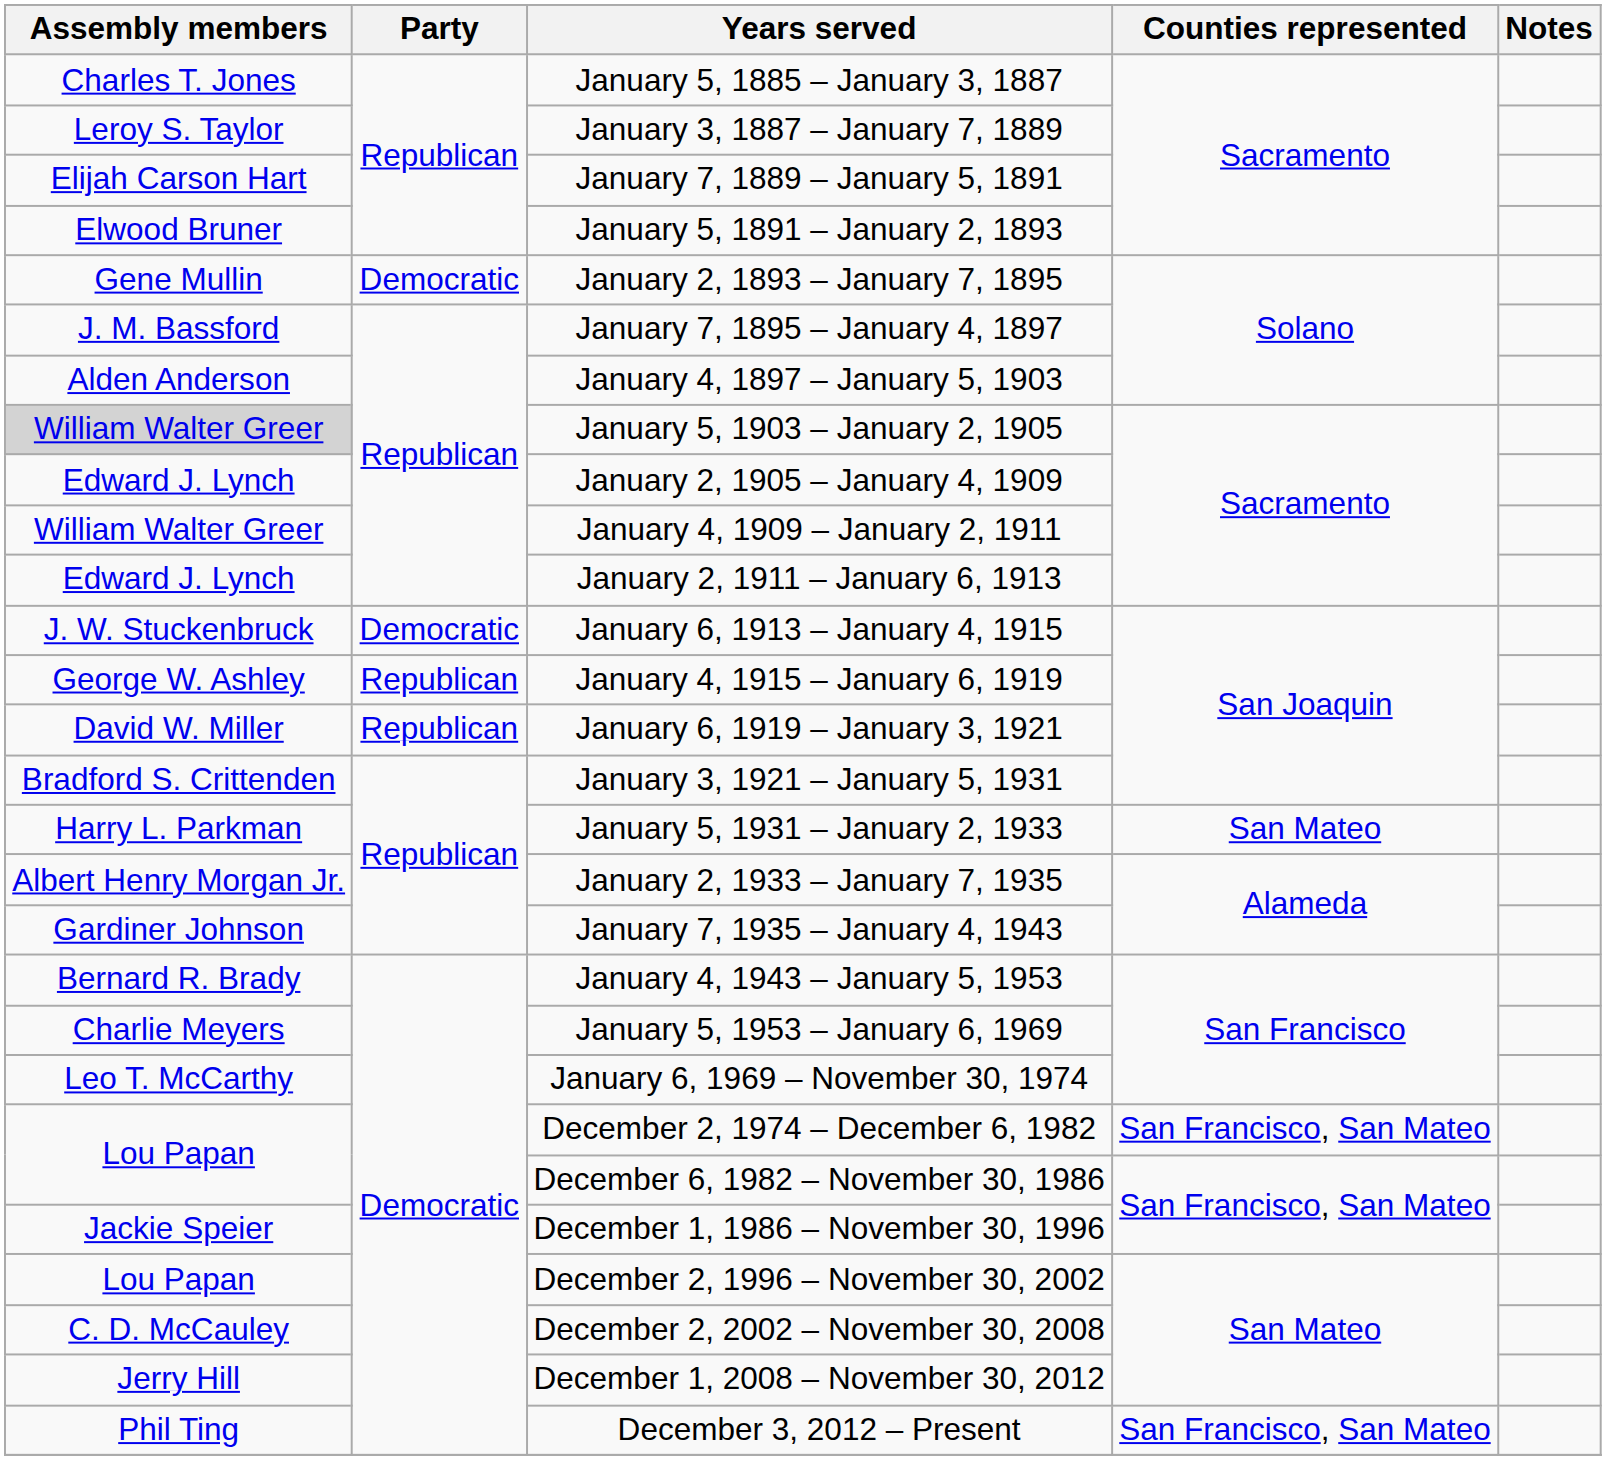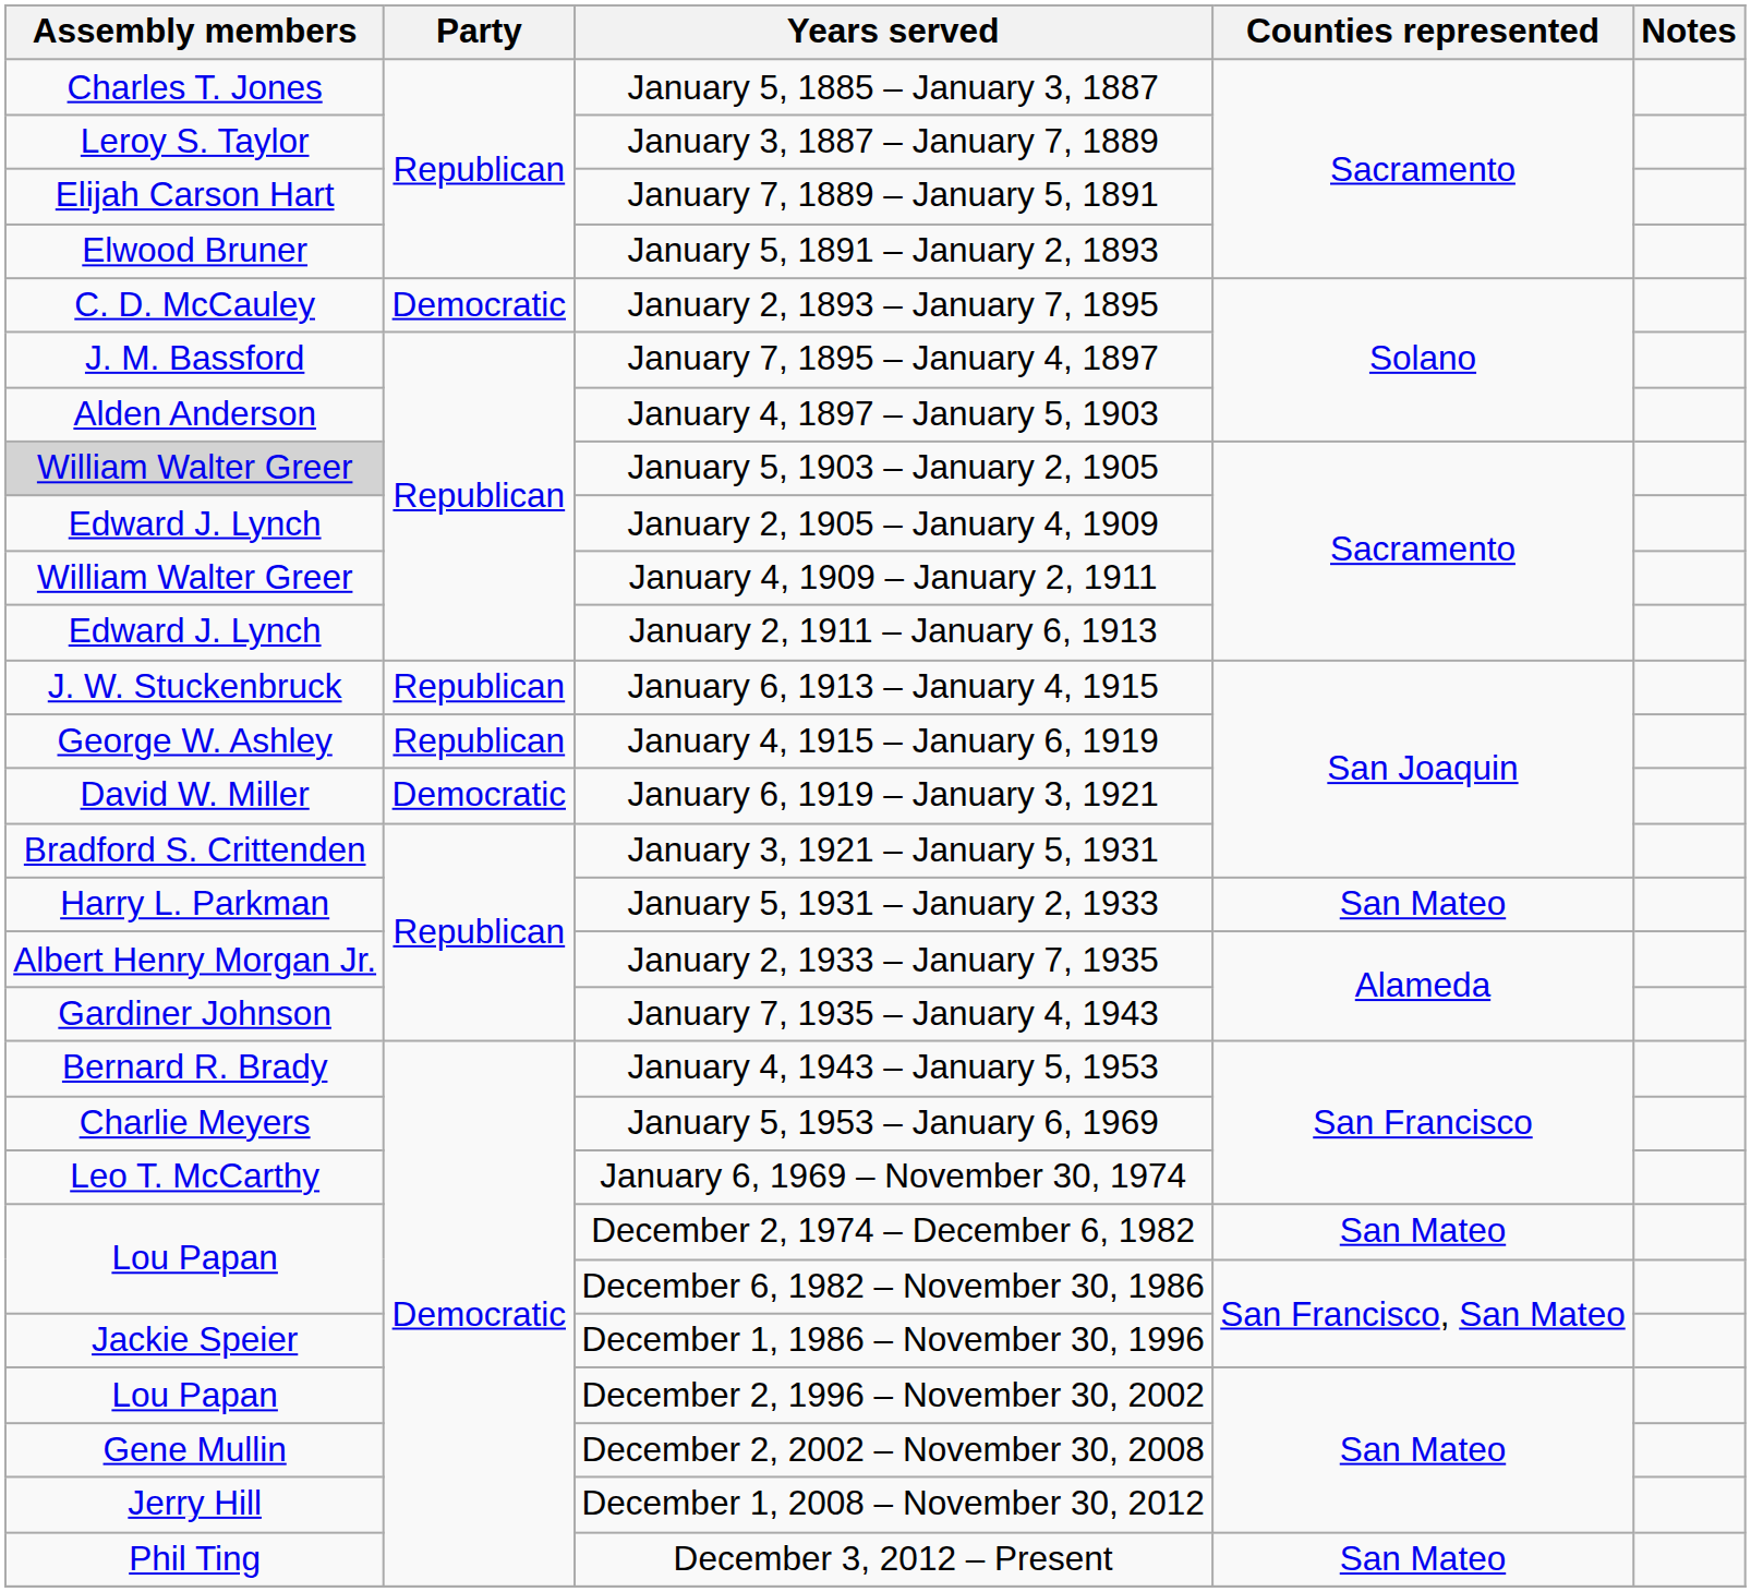January 2, 1893 – January 7, 1895 | Assembly members: Gene Mullin -> C. D. McCauley
January 6, 1913 – January 4, 1915 | Party: Democratic -> Republican
January 6, 1919 – January 3, 1921 | Party: Republican -> Democratic
December 2, 1974 – December 6, 1982 | Counties represented: San Francisco, San Mateo -> San Mateo
December 2, 2002 – November 30, 2008 | Assembly members: C. D. McCauley -> Gene Mullin
December 3, 2012 – Present | Counties represented: San Francisco, San Mateo -> San Mateo
